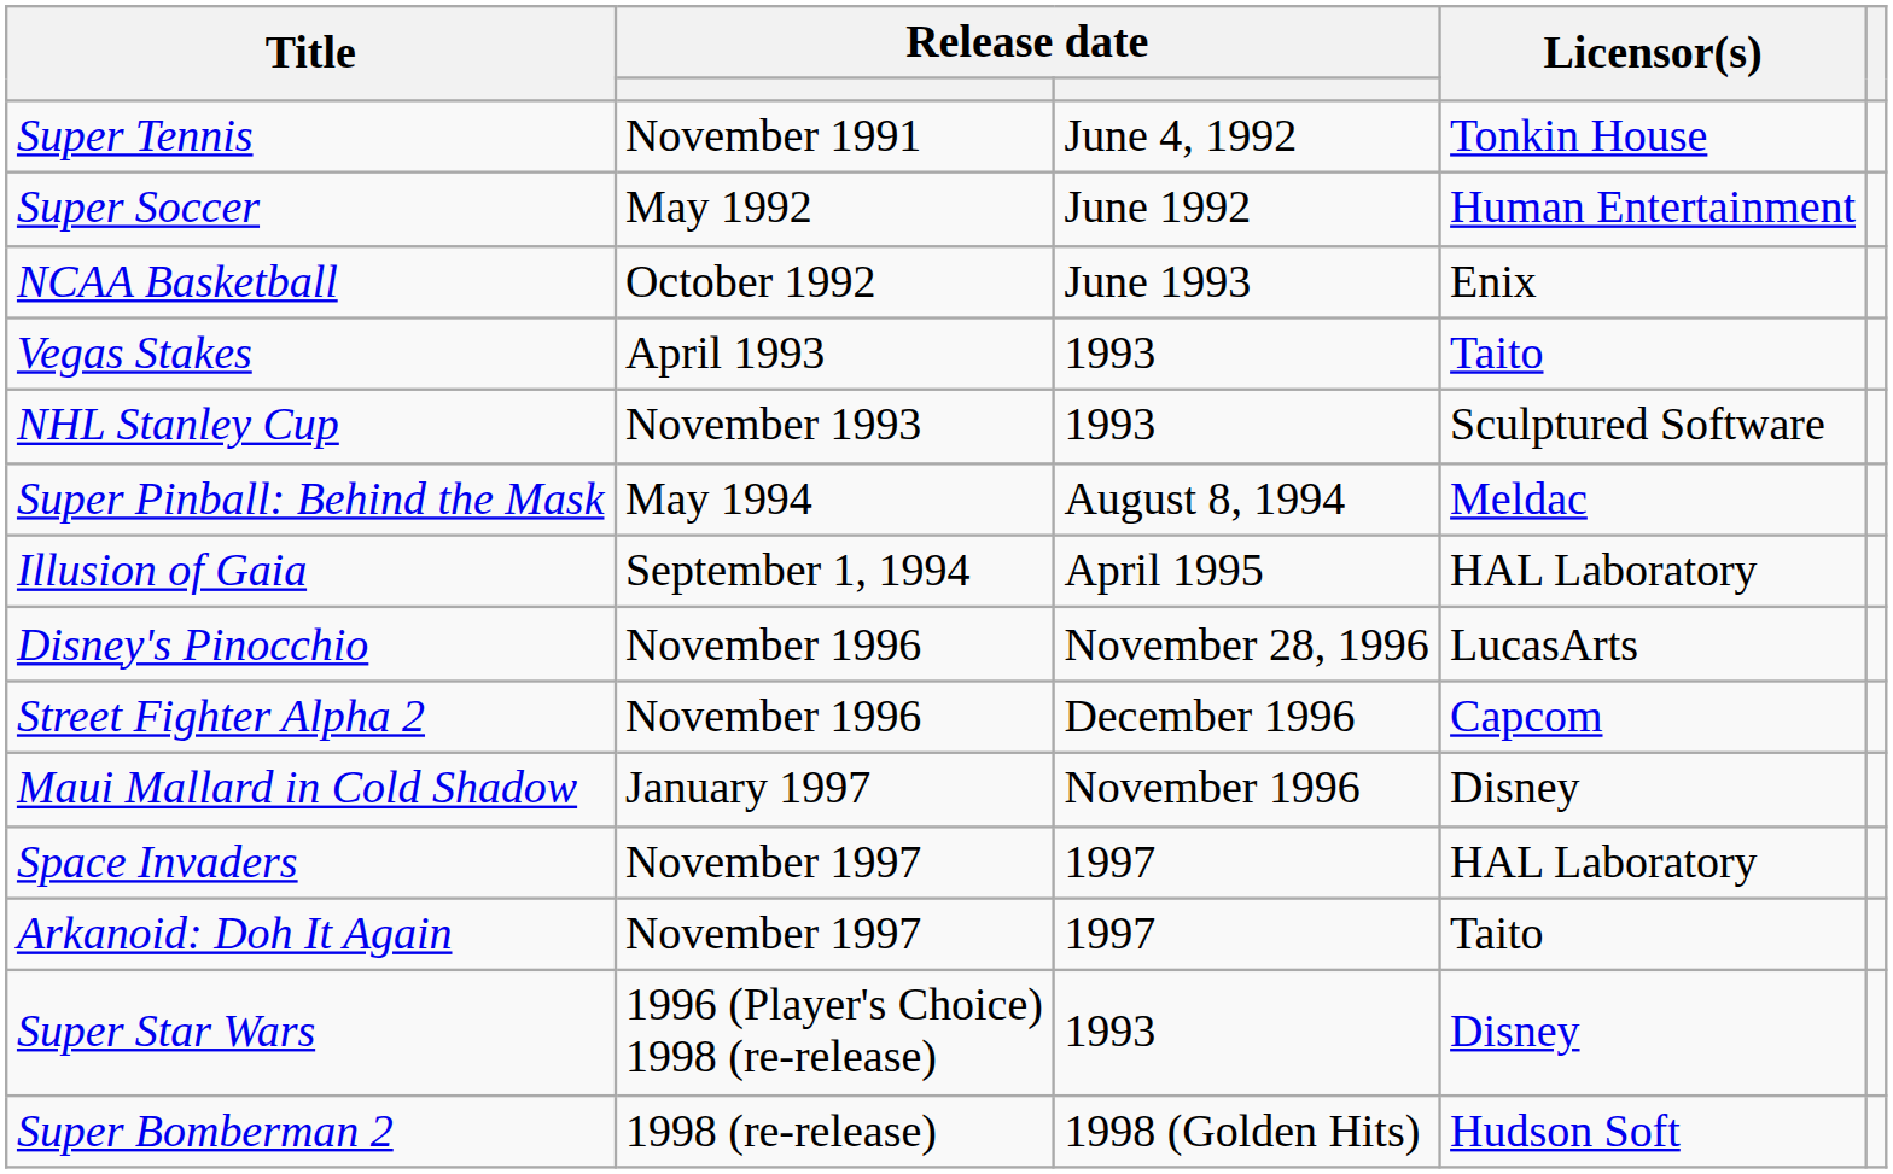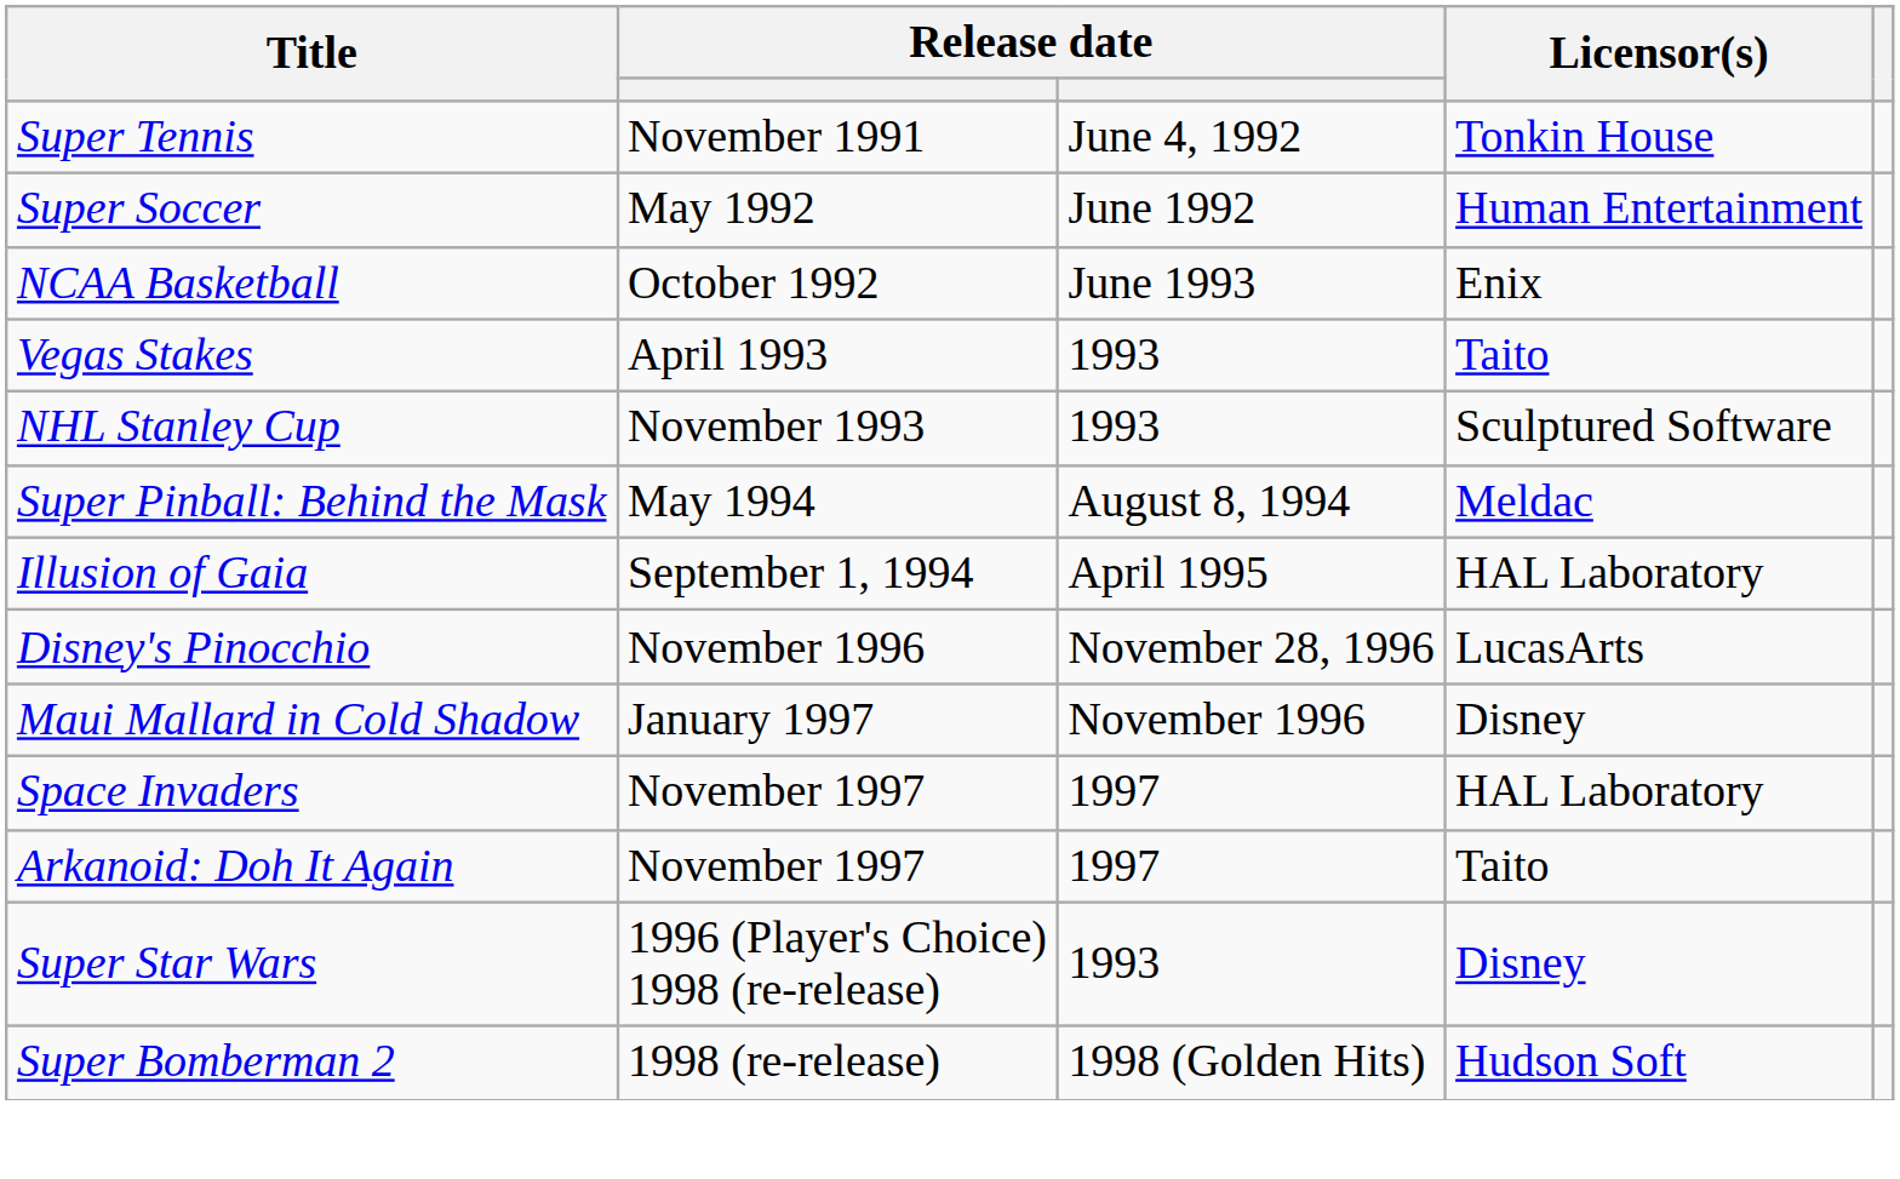- row: Street Fighter Alpha 2 | November 1996 | December 1996 | Capcom
